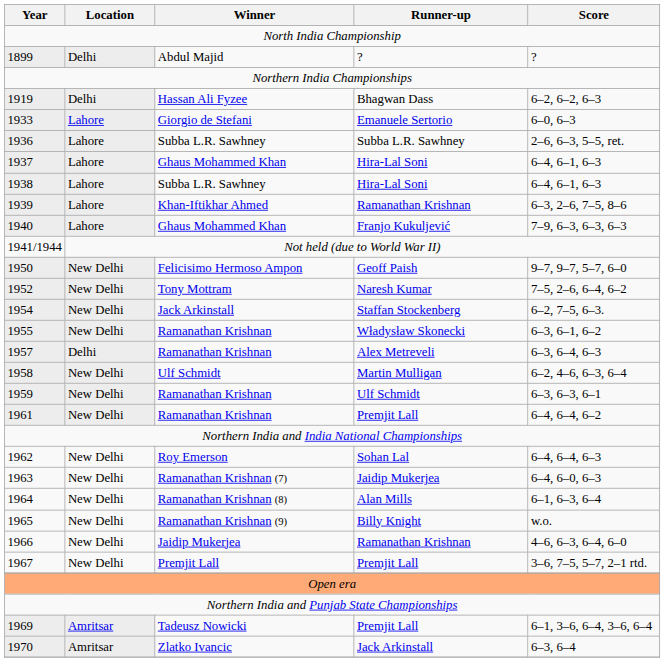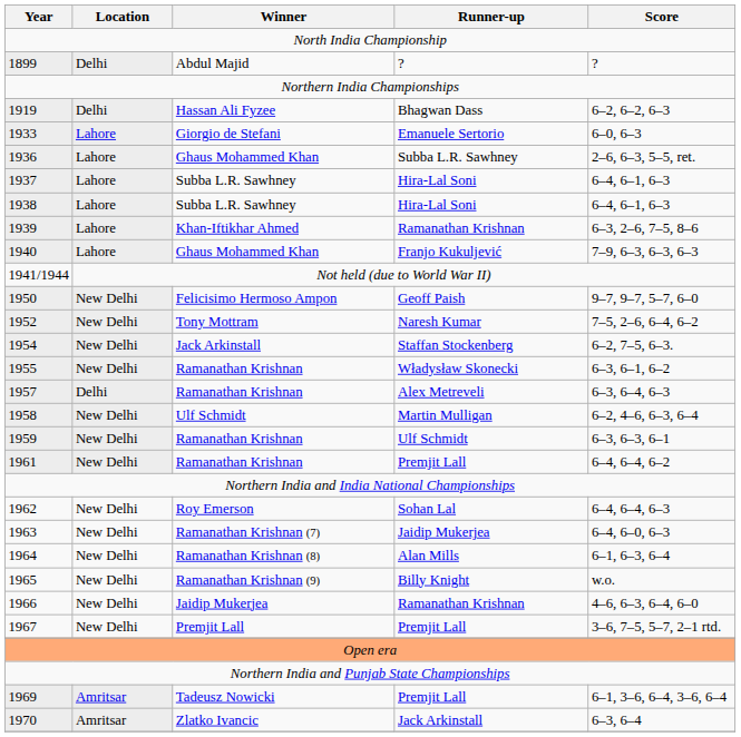1936 | Winner: Subba L.R. Sawhney -> Ghaus Mohammed Khan
1937 | Winner: Ghaus Mohammed Khan -> Subba L.R. Sawhney
